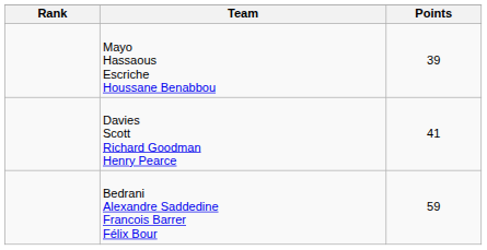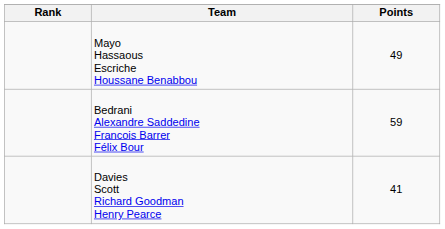Mayo Hassaous Escriche Houssane Benabbou | Points: 39 -> 49
rows swapped: Davies Scott Richard Goodman Henry Pearce <-> Bedrani Alexandre Saddedine Francois Barrer Félix Bour
